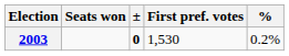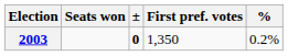2003 | First pref. votes: 1,530 -> 1,350
